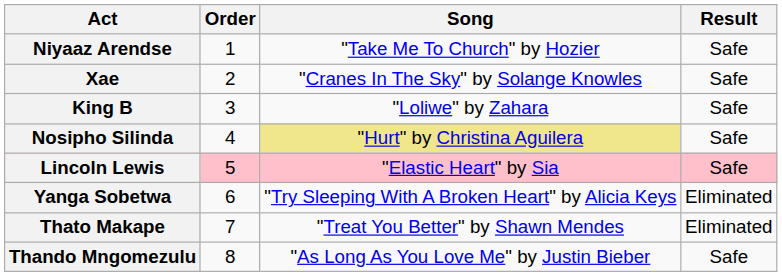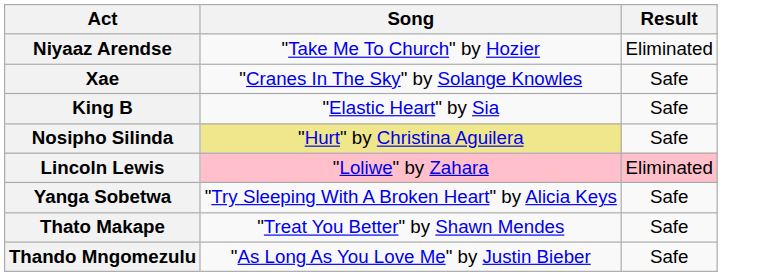- column: Order | 1 | 2 | 3 | 4 | 5 | 6 | 7 | 8
Niyaaz Arendse | Result: Safe -> Eliminated
King B | Song: "Loliwe" by Zahara -> "Elastic Heart" by Sia
Lincoln Lewis | Song: "Elastic Heart" by Sia -> "Loliwe" by Zahara
Lincoln Lewis | Result: Safe -> Eliminated
Yanga Sobetwa | Result: Eliminated -> Safe
Thato Makape | Result: Eliminated -> Safe
